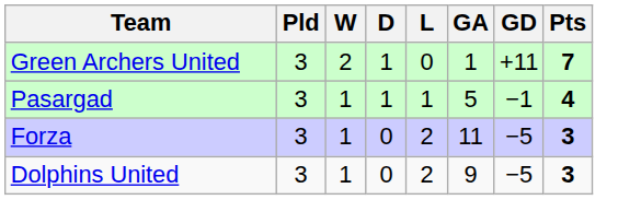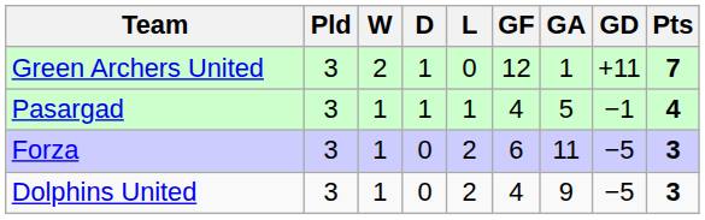+ column: GF | 12 | 4 | 6 | 4
